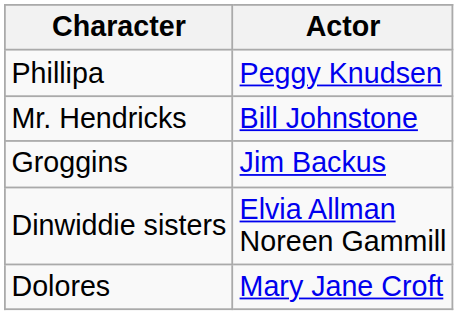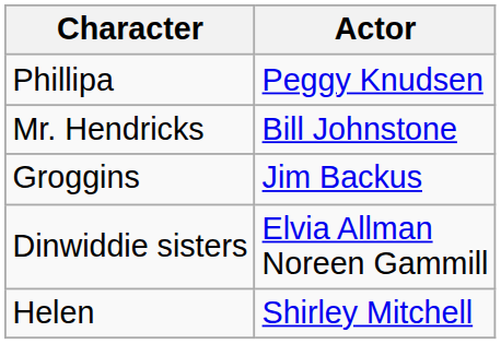- row: Dolores | Mary Jane Croft
+ row: Helen | Shirley Mitchell
